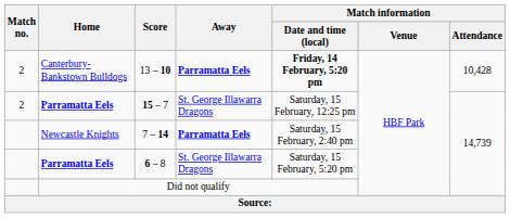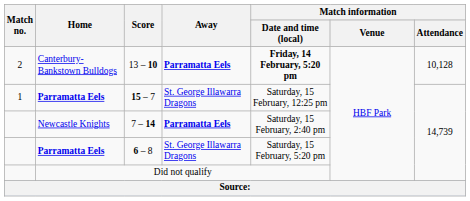13 – 10 | Match information / Attendance: 10,428 -> 10,128
15 – 7 | Match no.: 2 -> 1
